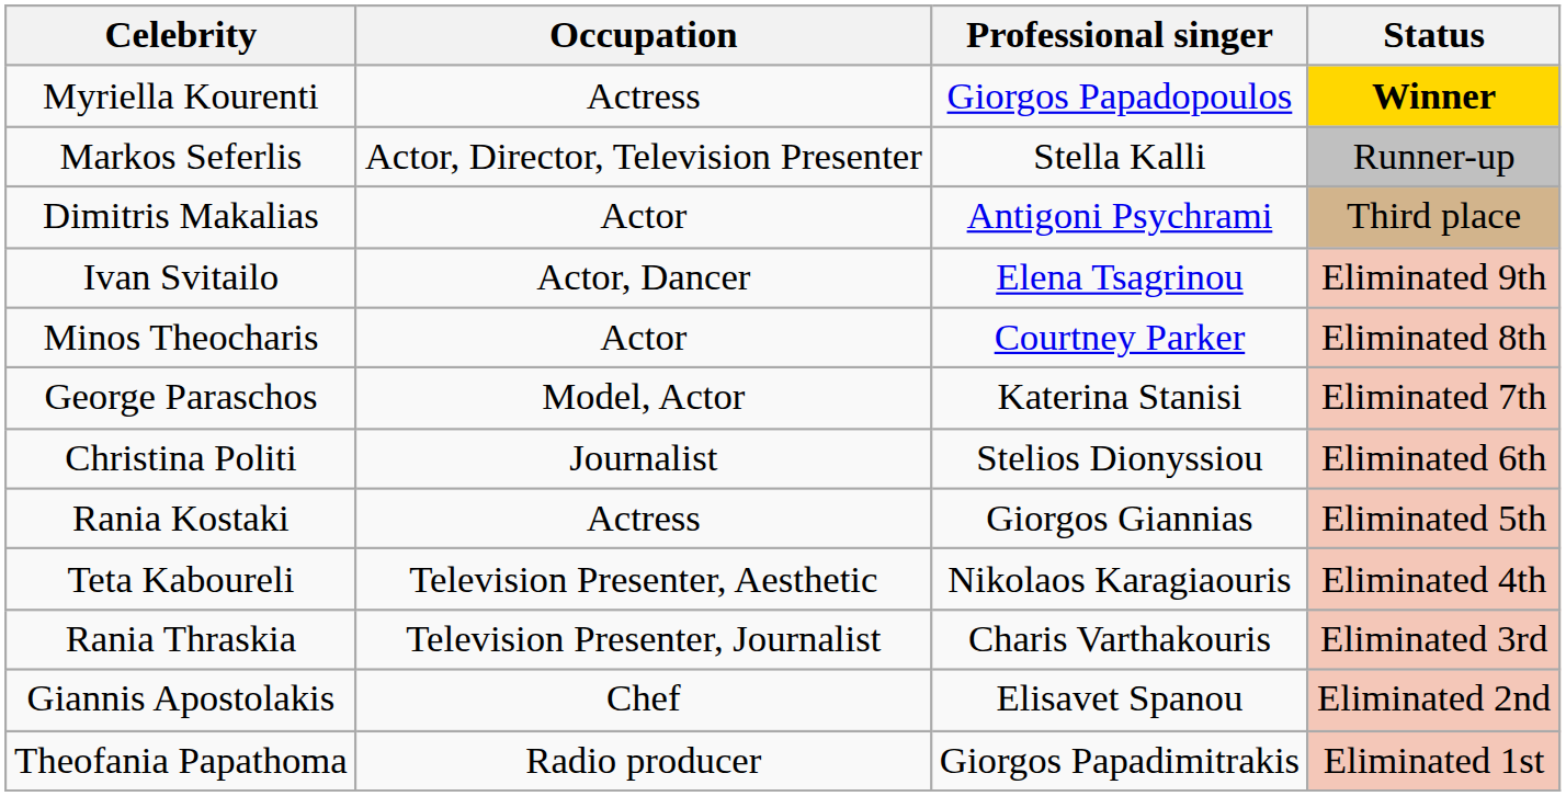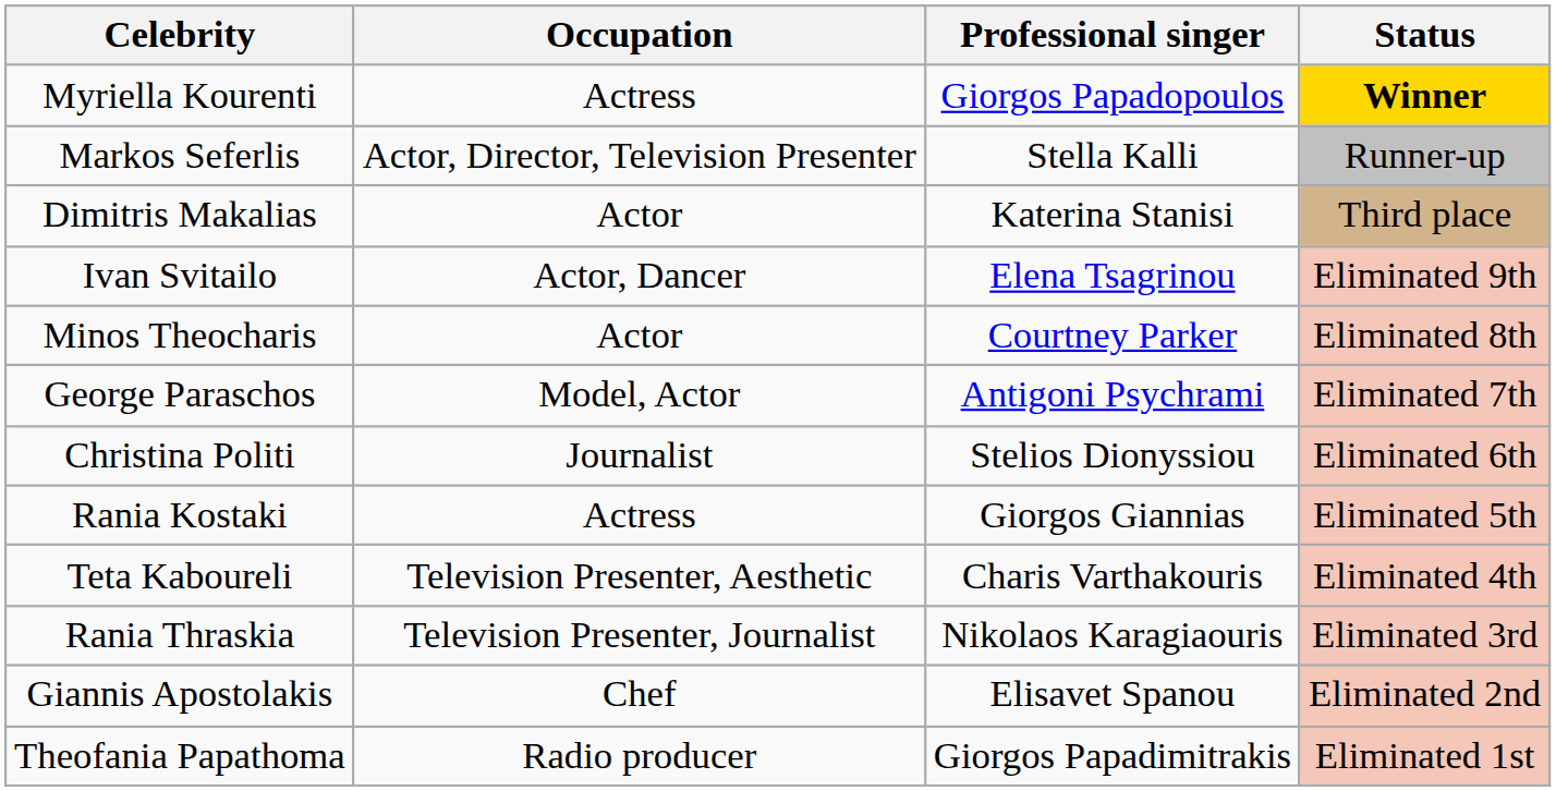Dimitris Makalias | Professional singer: Antigoni Psychrami -> Katerina Stanisi
George Paraschos | Professional singer: Katerina Stanisi -> Antigoni Psychrami
Teta Kaboureli | Professional singer: Nikolaos Karagiaouris -> Charis Varthakouris
Rania Thraskia | Professional singer: Charis Varthakouris -> Nikolaos Karagiaouris
